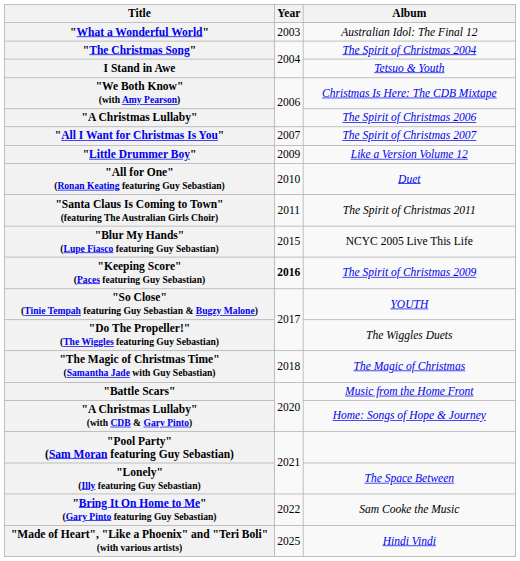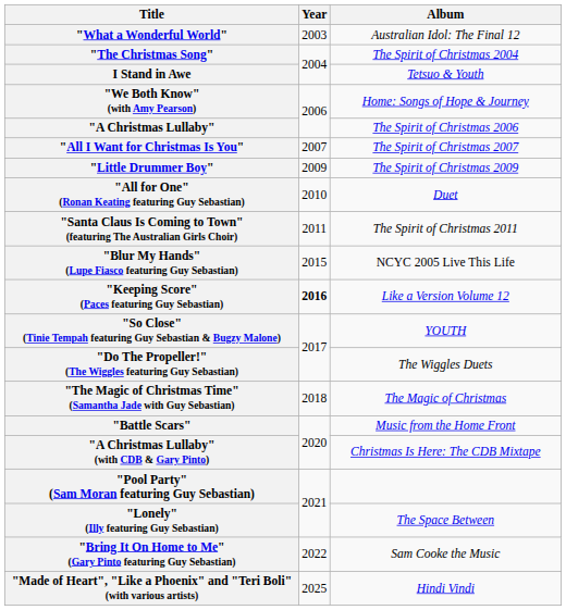"We Both Know" (with Amy Pearson) | Album: Christmas Is Here: The CDB Mixtape -> Home: Songs of Hope & Journey
"Little Drummer Boy" | Album: Like a Version Volume 12 -> The Spirit of Christmas 2009
"Keeping Score" (Paces featuring Guy Sebastian) | Album: The Spirit of Christmas 2009 -> Like a Version Volume 12
"A Christmas Lullaby" (with CDB & Gary Pinto) | Album: Home: Songs of Hope & Journey -> Christmas Is Here: The CDB Mixtape
